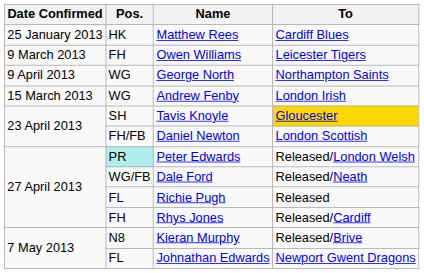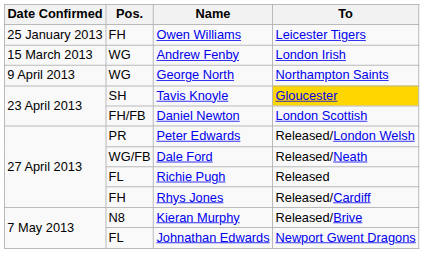- row: 25 January 2013 | HK | Matthew Rees | Cardiff Blues
Owen Williams | Date Confirmed: 9 March 2013 -> 25 January 2013
rows swapped: Andrew Fenby <-> George North
Peter Edwards | Pos.: paleturquoise background -> no background
